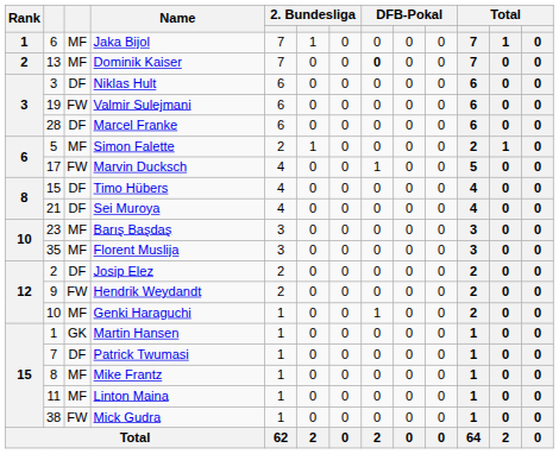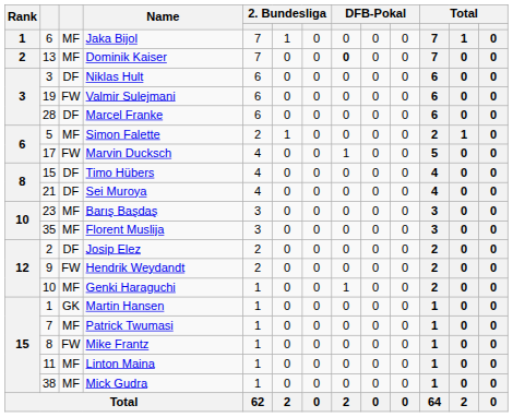Patrick Twumasi | column 3: DF -> MF
Mike Frantz | column 3: MF -> FW
Mick Gudra | column 3: FW -> MF
